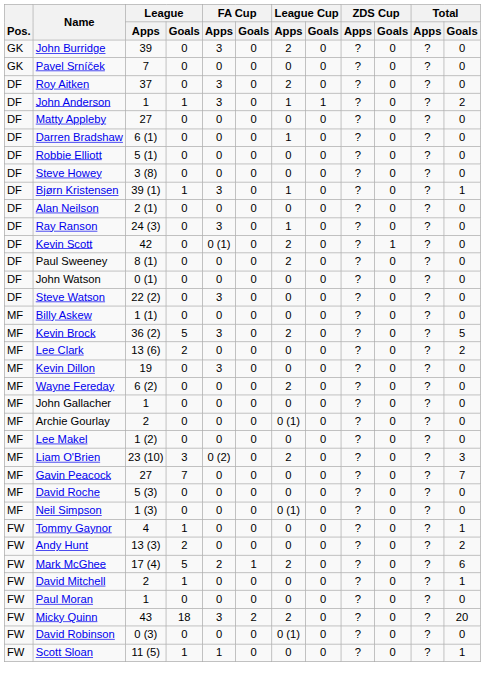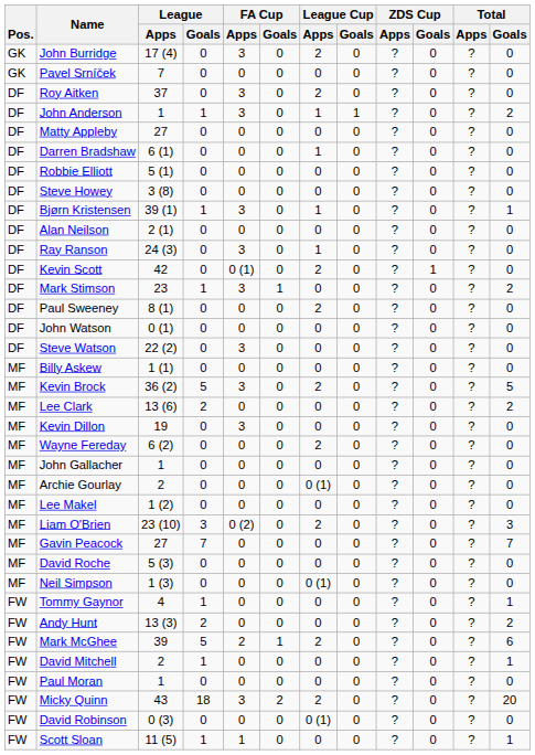John Burridge | League / Apps: 39 -> 17 (4)
+ row: DF | Mark Stimson | 23 | 1 | 3 | 1 | 0 | 0 | ? | 0 | ? | 2
Mark McGhee | League / Apps: 17 (4) -> 39
